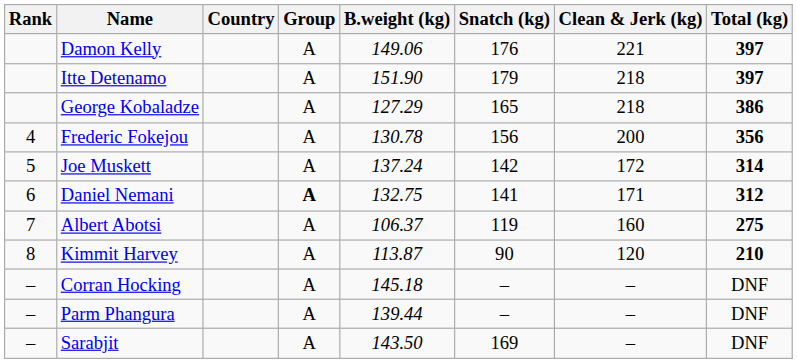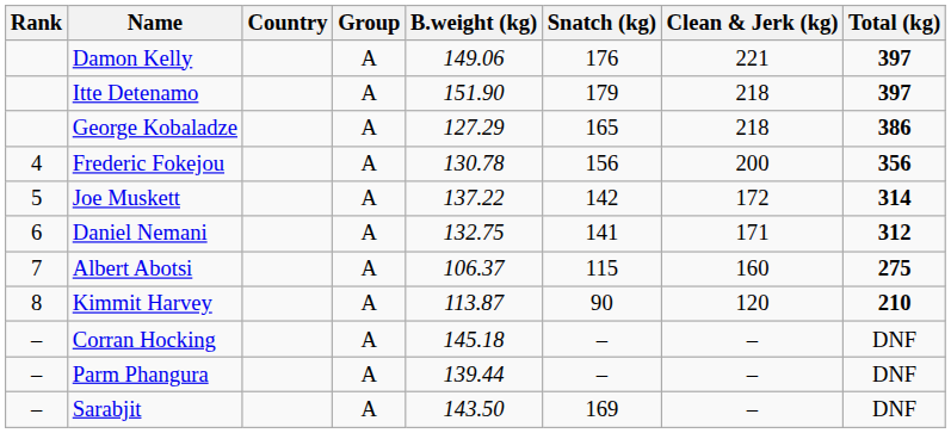Joe Muskett | B.weight (kg): 137.24 -> 137.22
Daniel Nemani | Group: bold -> normal
Albert Abotsi | Snatch (kg): 119 -> 115
